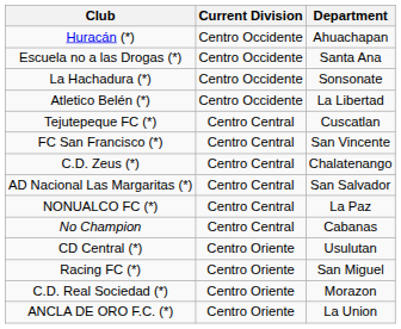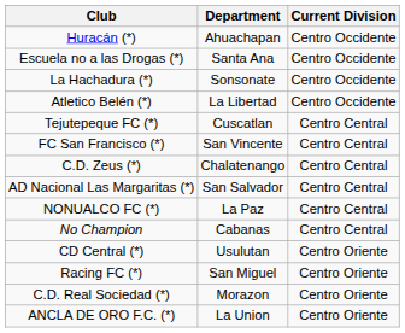columns swapped: Department <-> Current Division
